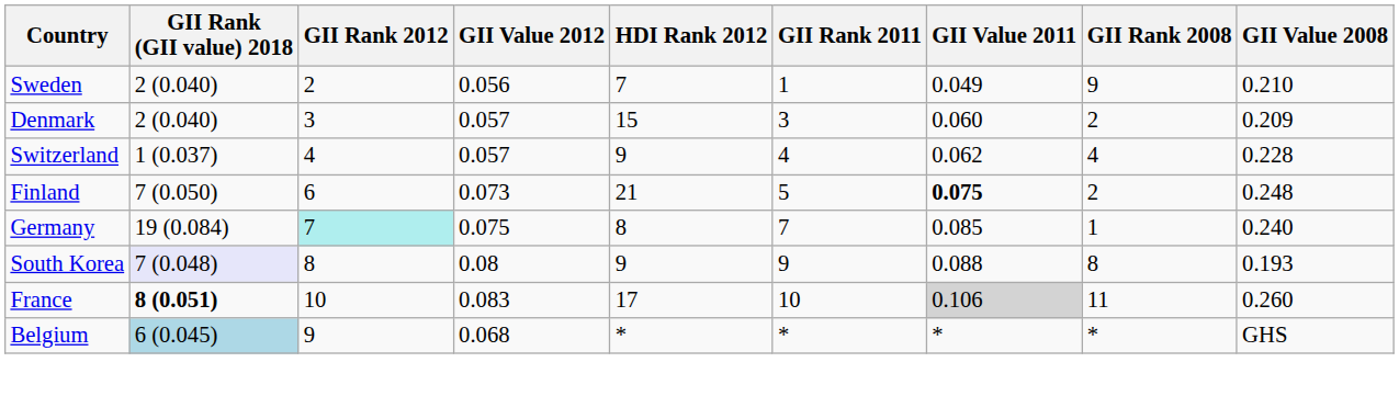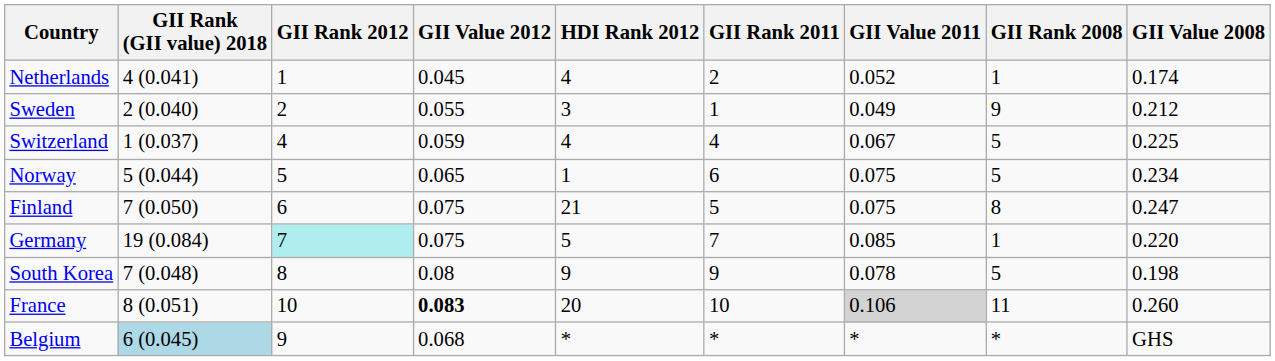+ row: Netherlands | 4 (0.041) | 1 | 0.045 | 4 | 2 | 0.052 | 1 | 0.174
Sweden | GII Value 2012: 0.056 -> 0.055
Sweden | HDI Rank 2012: 7 -> 3
Sweden | GII Value 2008: 0.210 -> 0.212
- row: Denmark | 2 (0.040) | 3 | 0.057 | 15 | 3 | 0.060 | 2 | 0.209
Switzerland | GII Value 2012: 0.057 -> 0.059
Switzerland | HDI Rank 2012: 9 -> 4
Switzerland | GII Value 2011: 0.062 -> 0.067
Switzerland | GII Rank 2008: 4 -> 5
Switzerland | GII Value 2008: 0.228 -> 0.225
+ row: Norway | 5 (0.044) | 5 | 0.065 | 1 | 6 | 0.075 | 5 | 0.234
Finland | GII Value 2012: 0.073 -> 0.075
Finland | GII Value 2011: bold -> normal
Finland | GII Rank 2008: 2 -> 8
Finland | GII Value 2008: 0.248 -> 0.247
Germany | HDI Rank 2012: 8 -> 5
Germany | GII Value 2008: 0.240 -> 0.220
South Korea | GII Rank (GII value) 2018: lavender background -> no background
South Korea | GII Value 2011: 0.088 -> 0.078
South Korea | GII Rank 2008: 8 -> 5
South Korea | GII Value 2008: 0.193 -> 0.198
France | GII Rank (GII value) 2018: bold -> normal
France | GII Value 2012: normal -> bold
France | HDI Rank 2012: 17 -> 20
